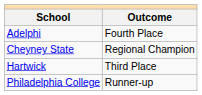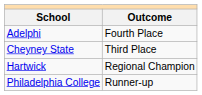Cheyney State | Outcome: Regional Champion -> Third Place
Hartwick | Outcome: Third Place -> Regional Champion
